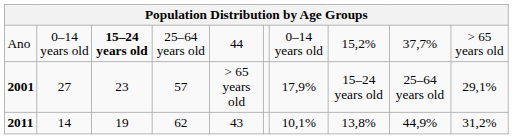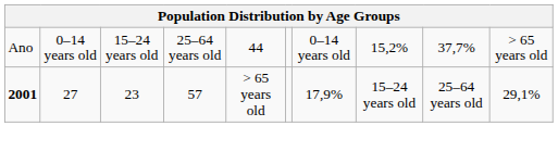Ano | column 3: bold -> normal
- row: 2011 | 14 | 19 | 62 | 43 | 10,1% | 13,8% | 44,9% | 31,2%
